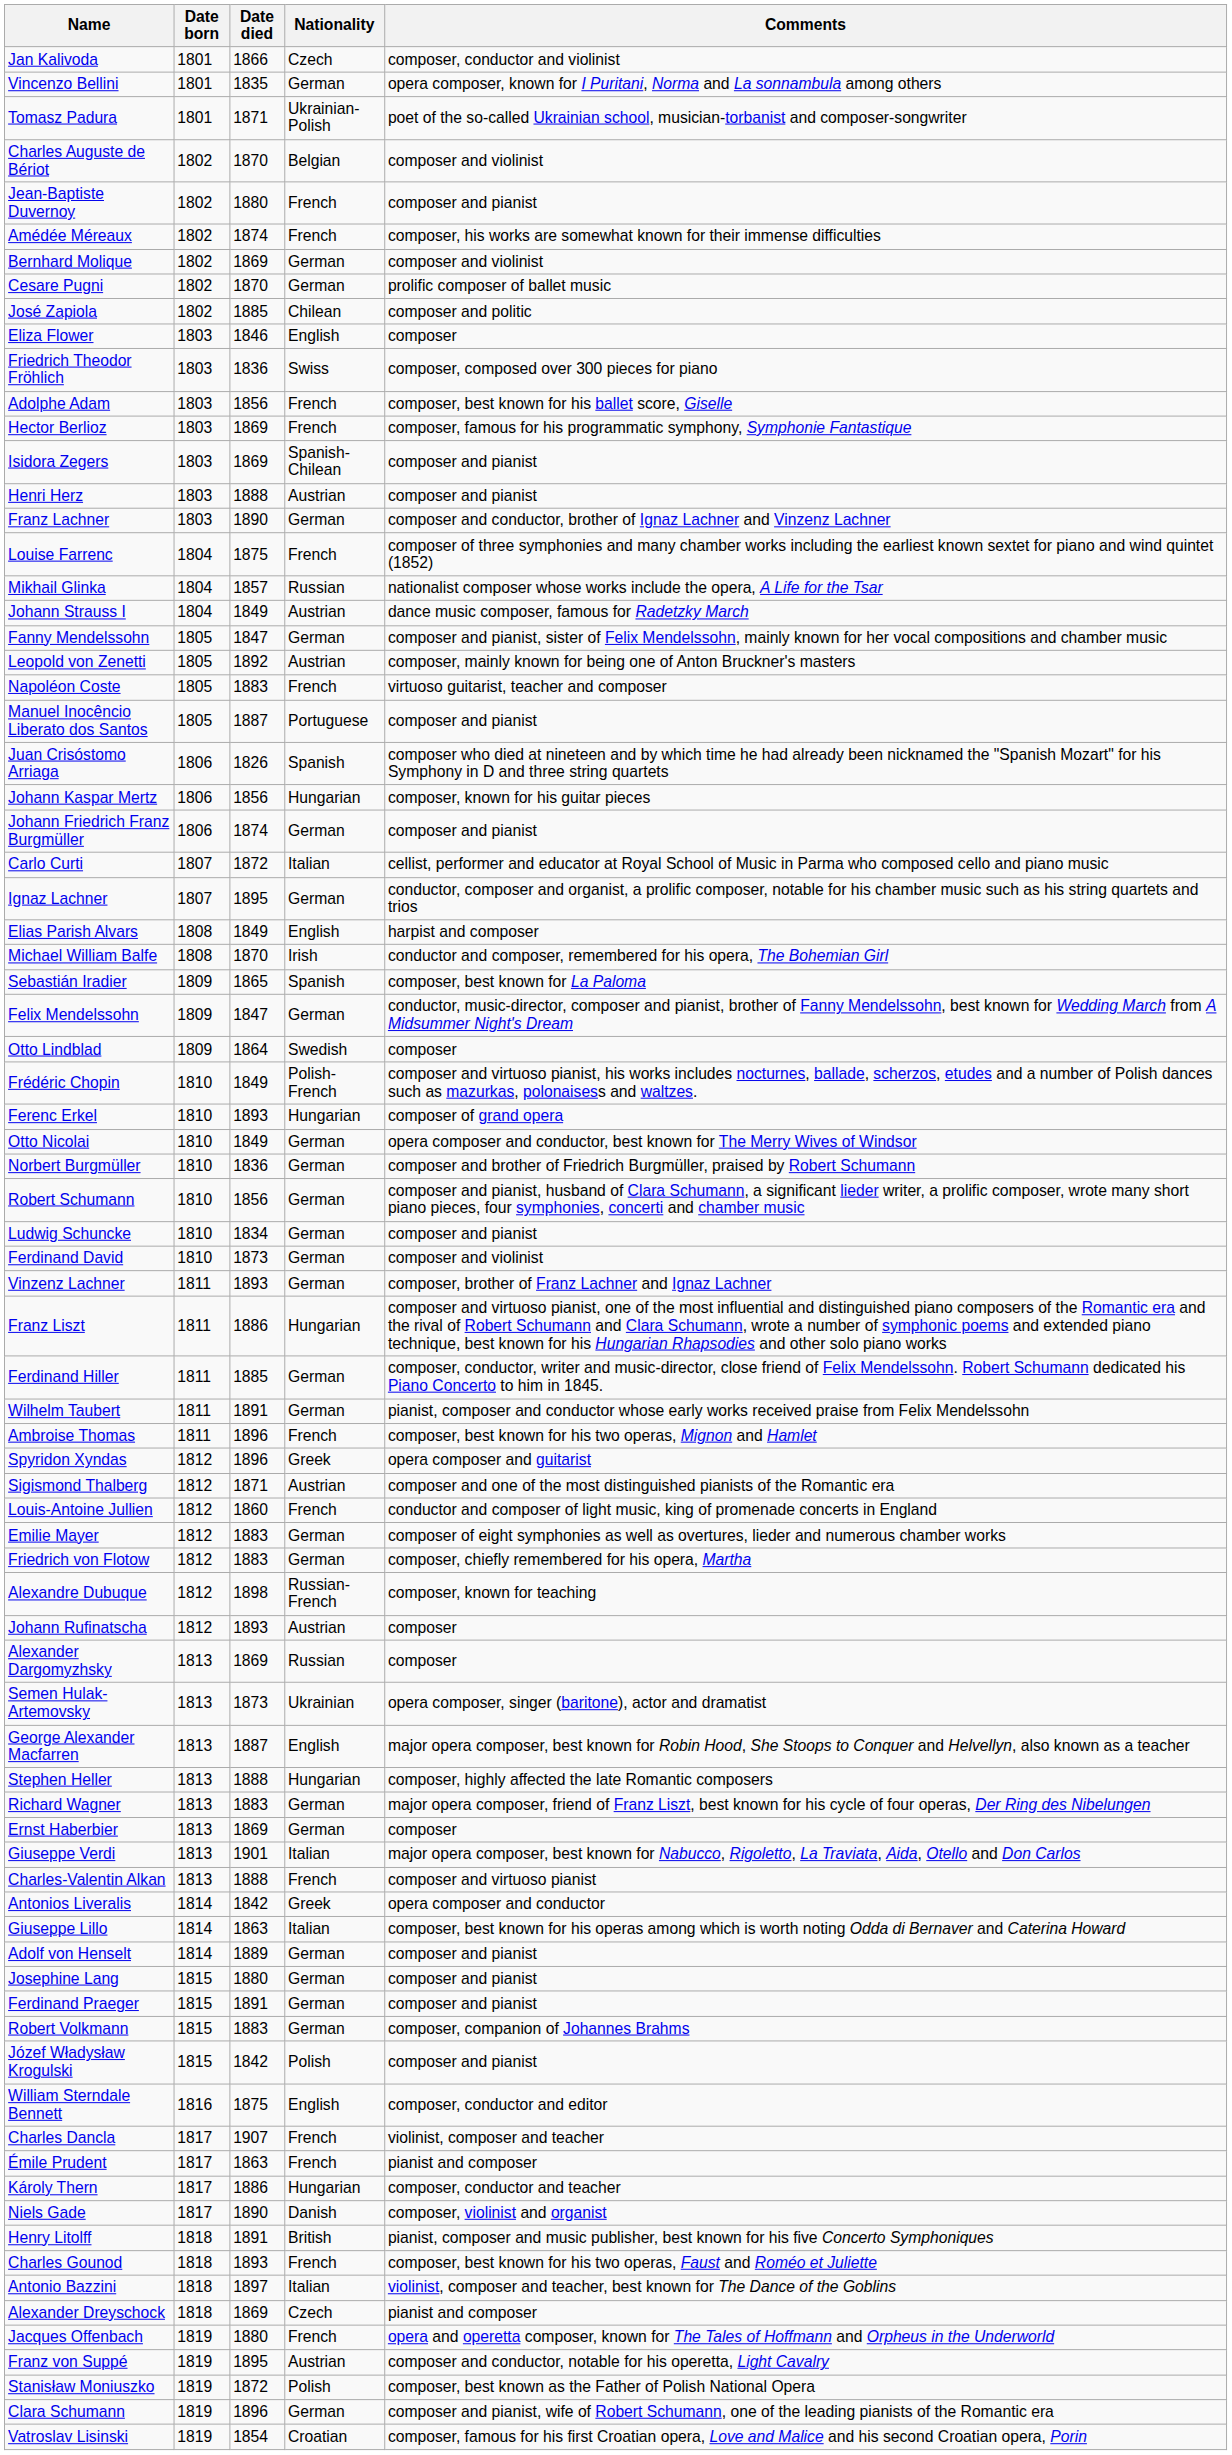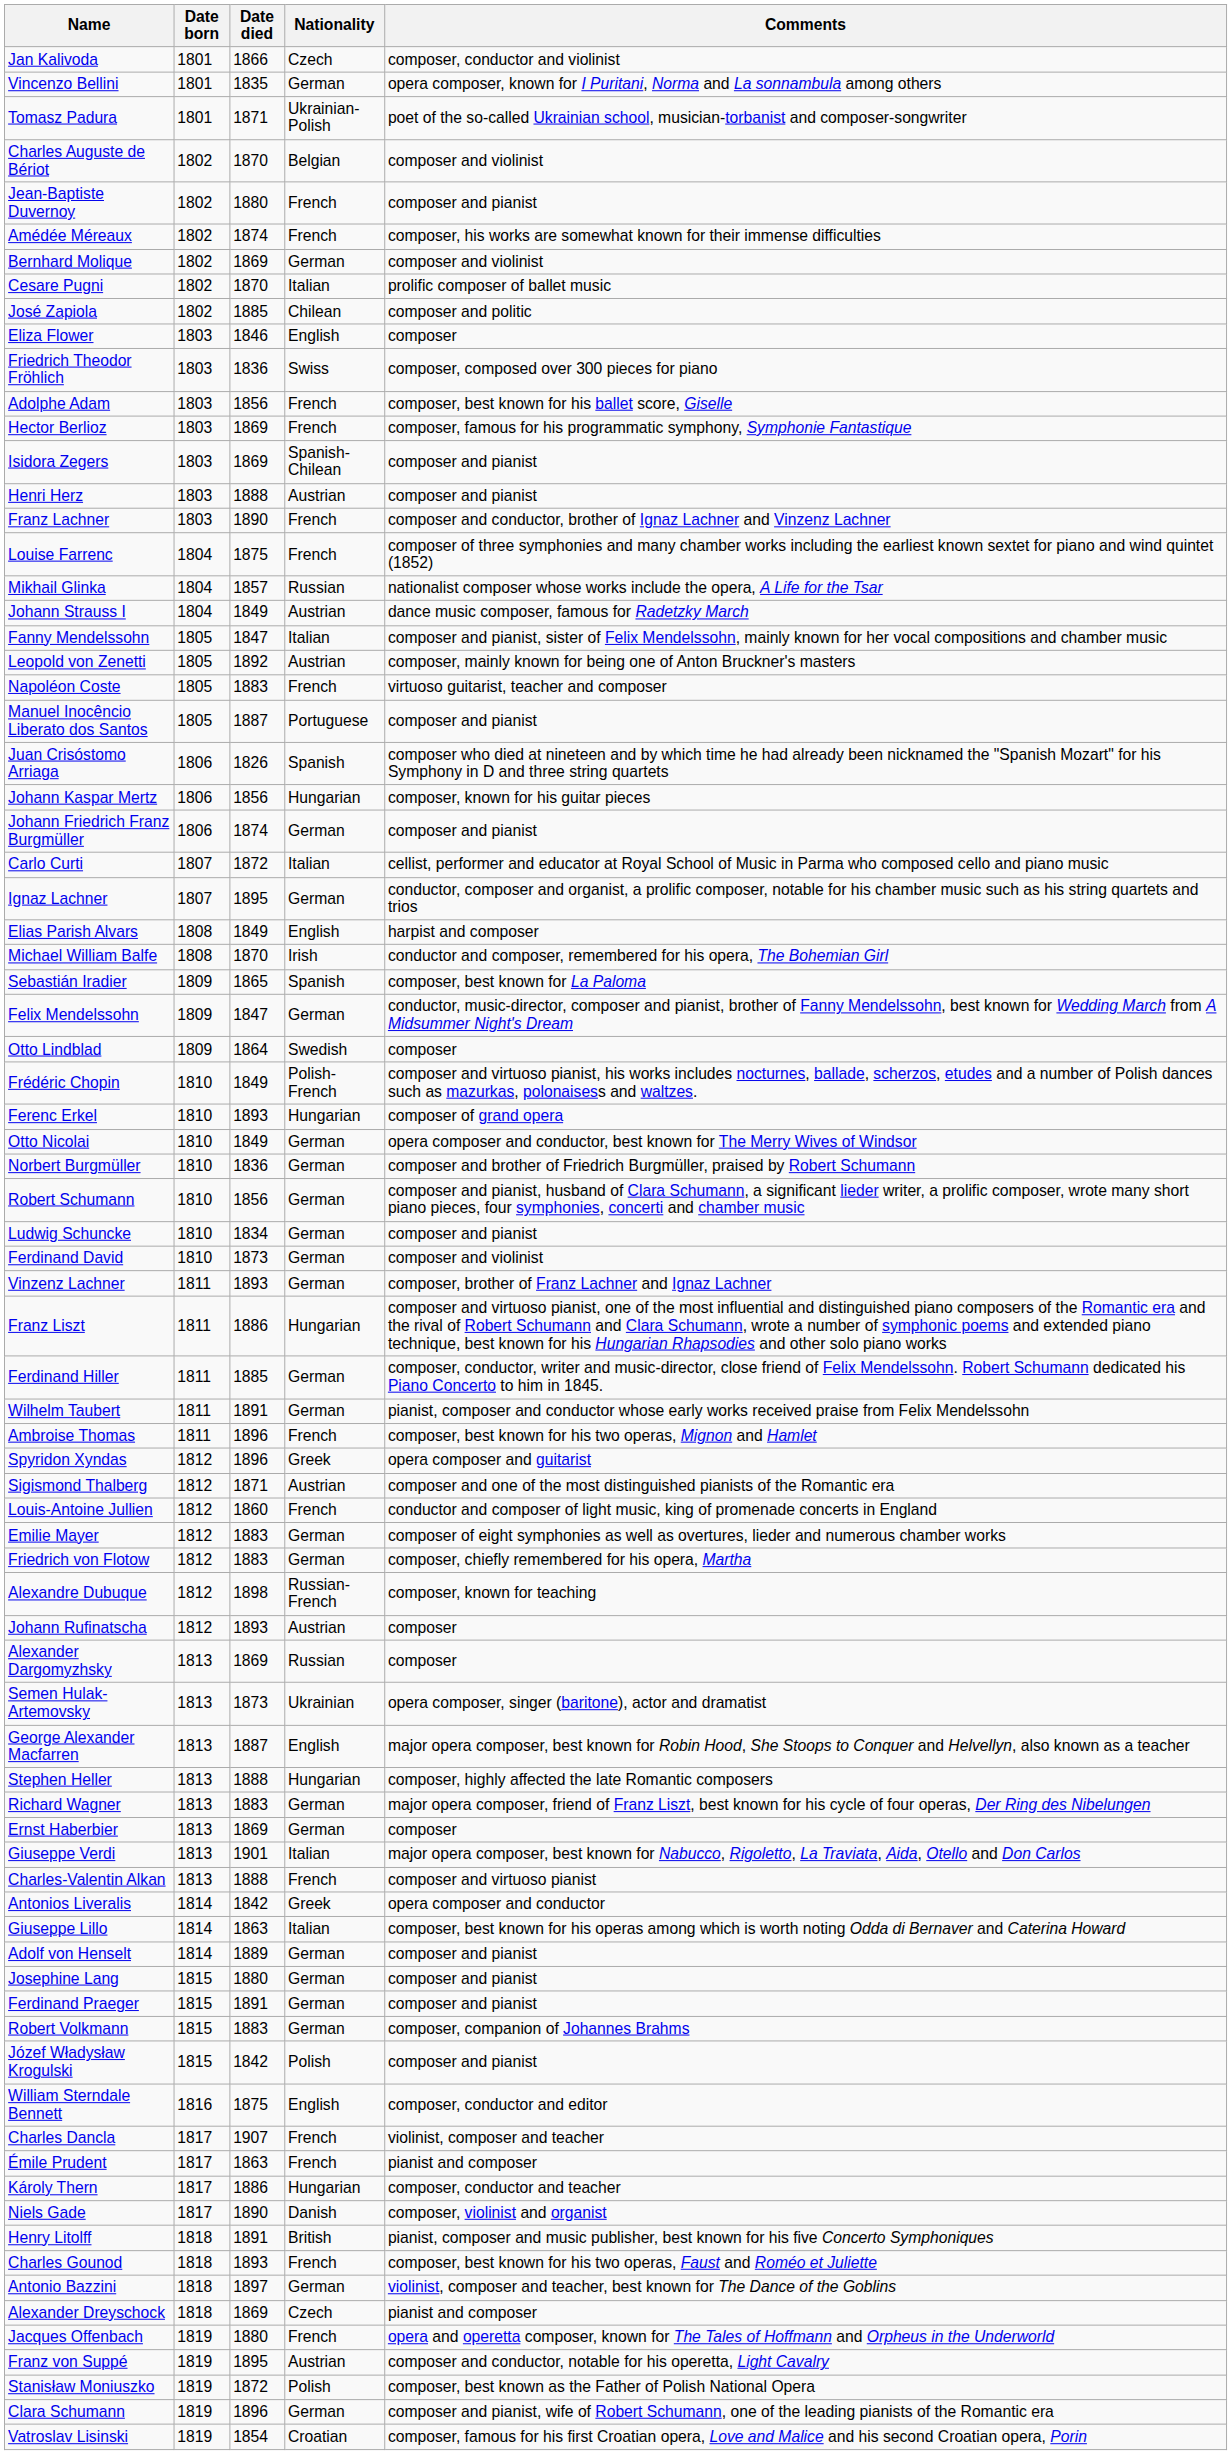Cesare Pugni | Nationality: German -> Italian
Franz Lachner | Nationality: German -> French
Fanny Mendelssohn | Nationality: German -> Italian
Antonio Bazzini | Nationality: Italian -> German
